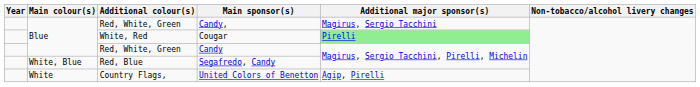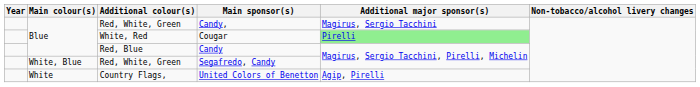Candy | Additional colour(s): Red, White, Green -> Red, Blue
Segafredo, Candy | Additional colour(s): Red, Blue -> Red, White, Green
